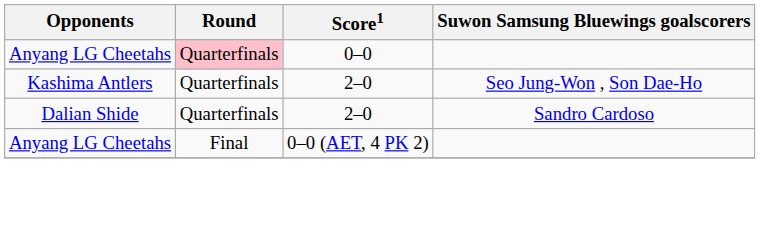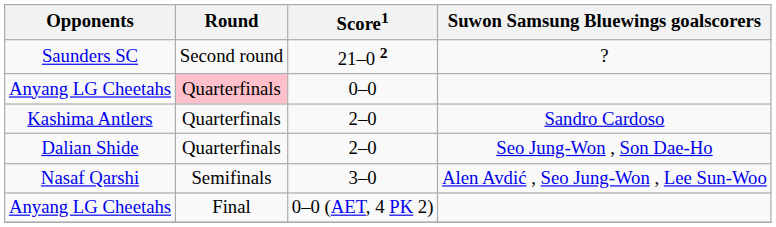+ row: Saunders SC | Second round | 21–0 2 | ?
Kashima Antlers | Suwon Samsung Bluewings goalscorers: Seo Jung-Won , Son Dae-Ho -> Sandro Cardoso
Dalian Shide | Suwon Samsung Bluewings goalscorers: Sandro Cardoso -> Seo Jung-Won , Son Dae-Ho
+ row: Nasaf Qarshi | Semifinals | 3–0 | Alen Avdić , Seo Jung-Won , Lee Sun-Woo
